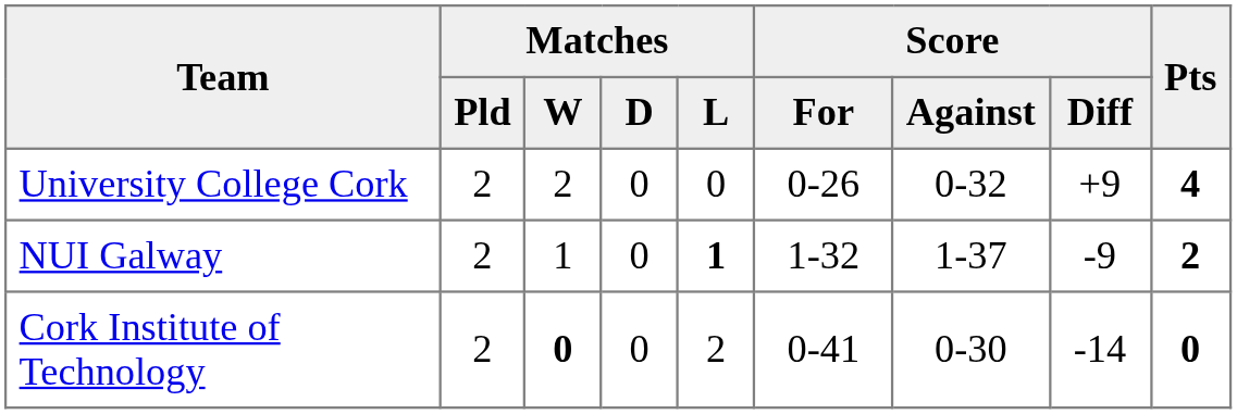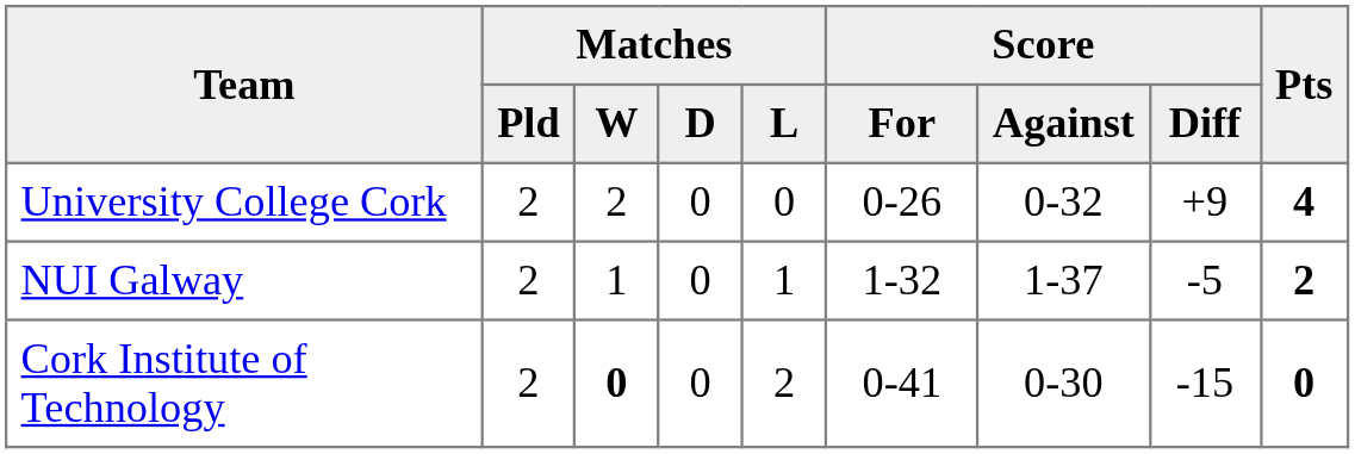NUI Galway | Matches / L: bold -> normal
NUI Galway | Score / Diff: -9 -> -5
Cork Institute of Technology | Score / Diff: -14 -> -15
